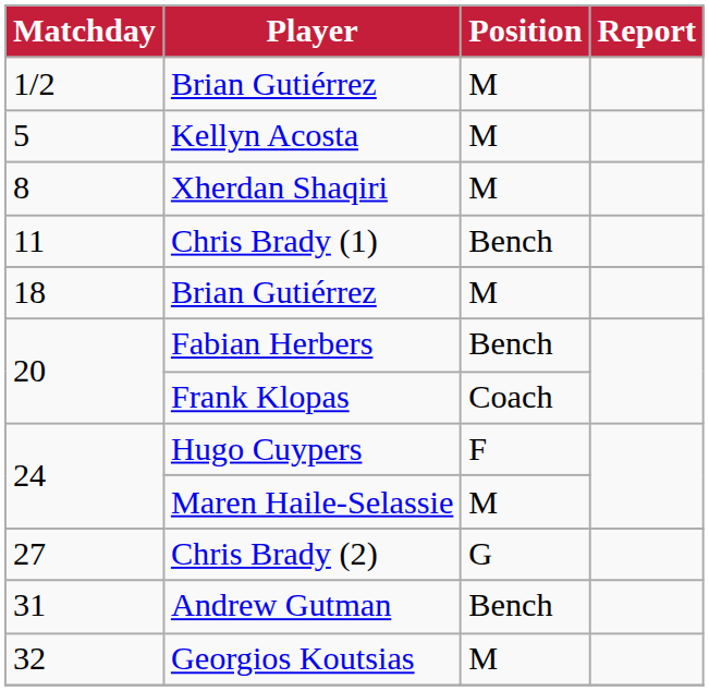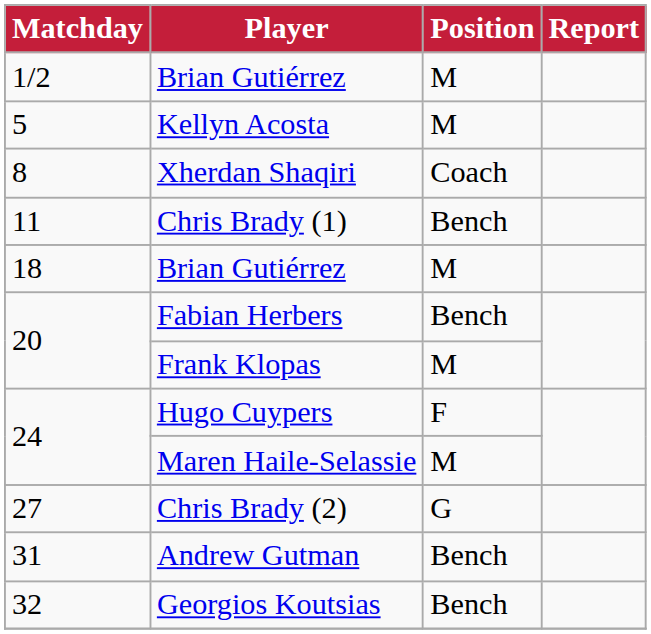Xherdan Shaqiri | Position: M -> Coach
Frank Klopas | Position: Coach -> M
Georgios Koutsias | Position: M -> Bench
